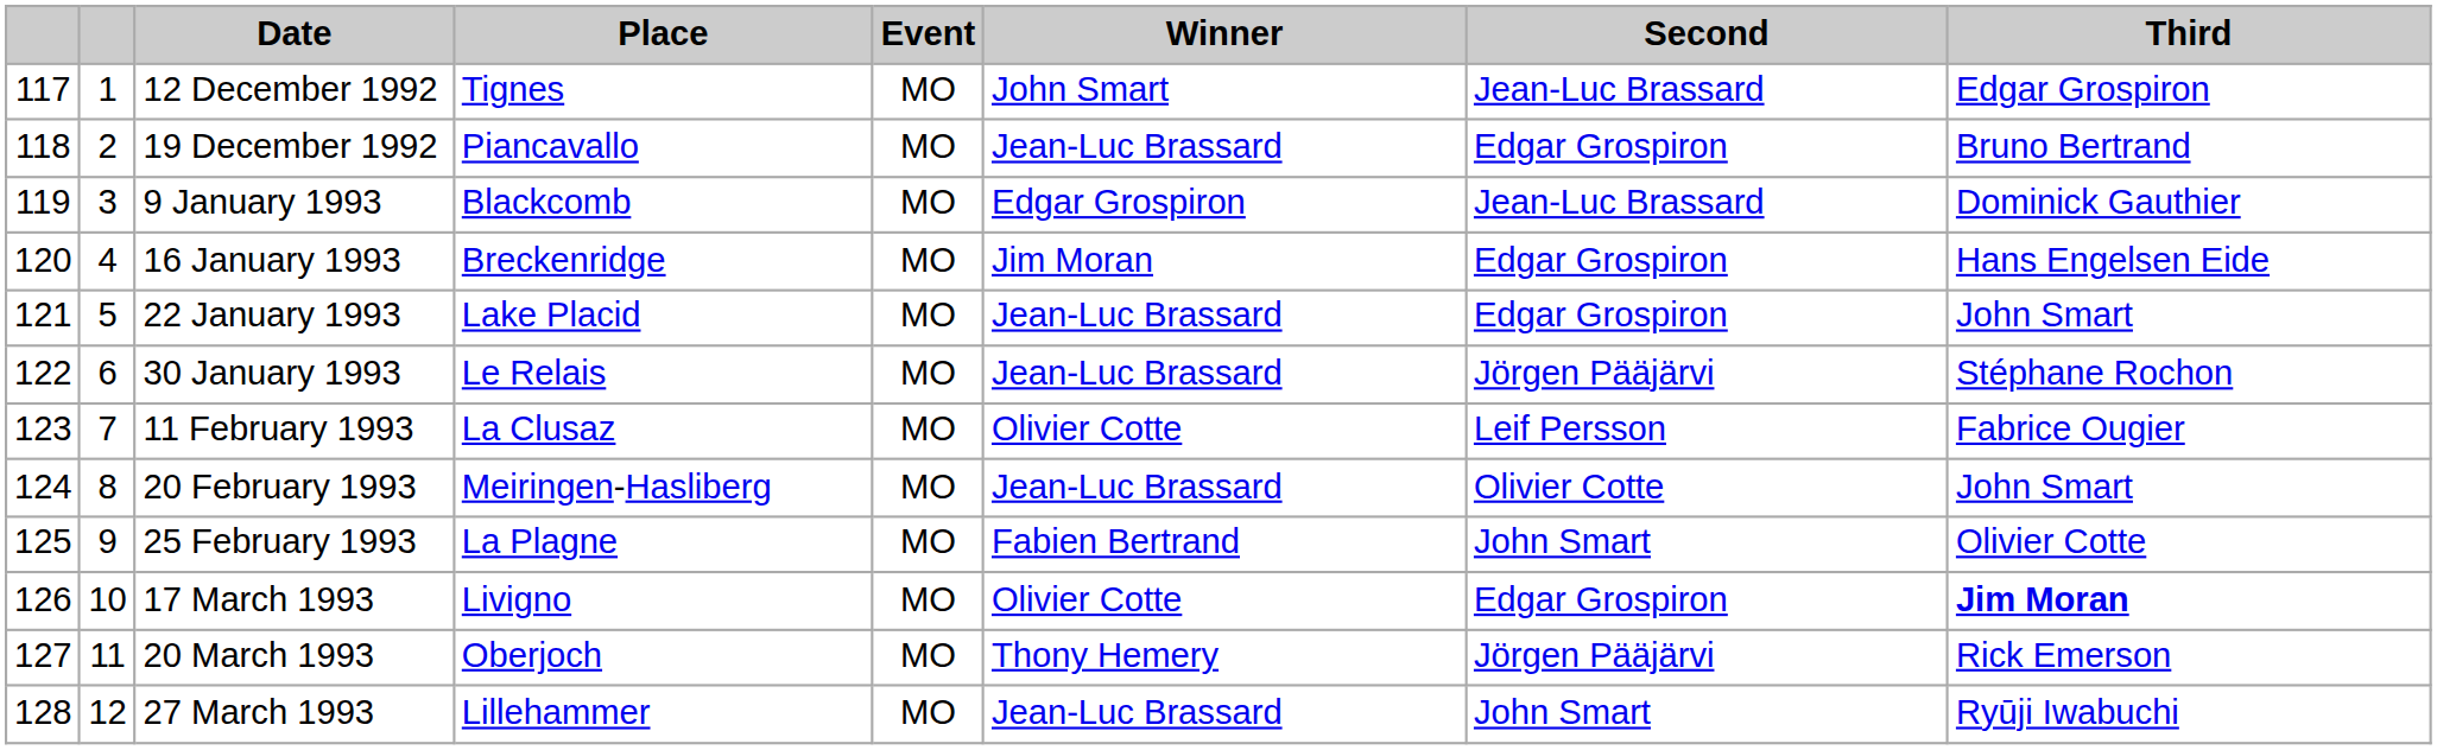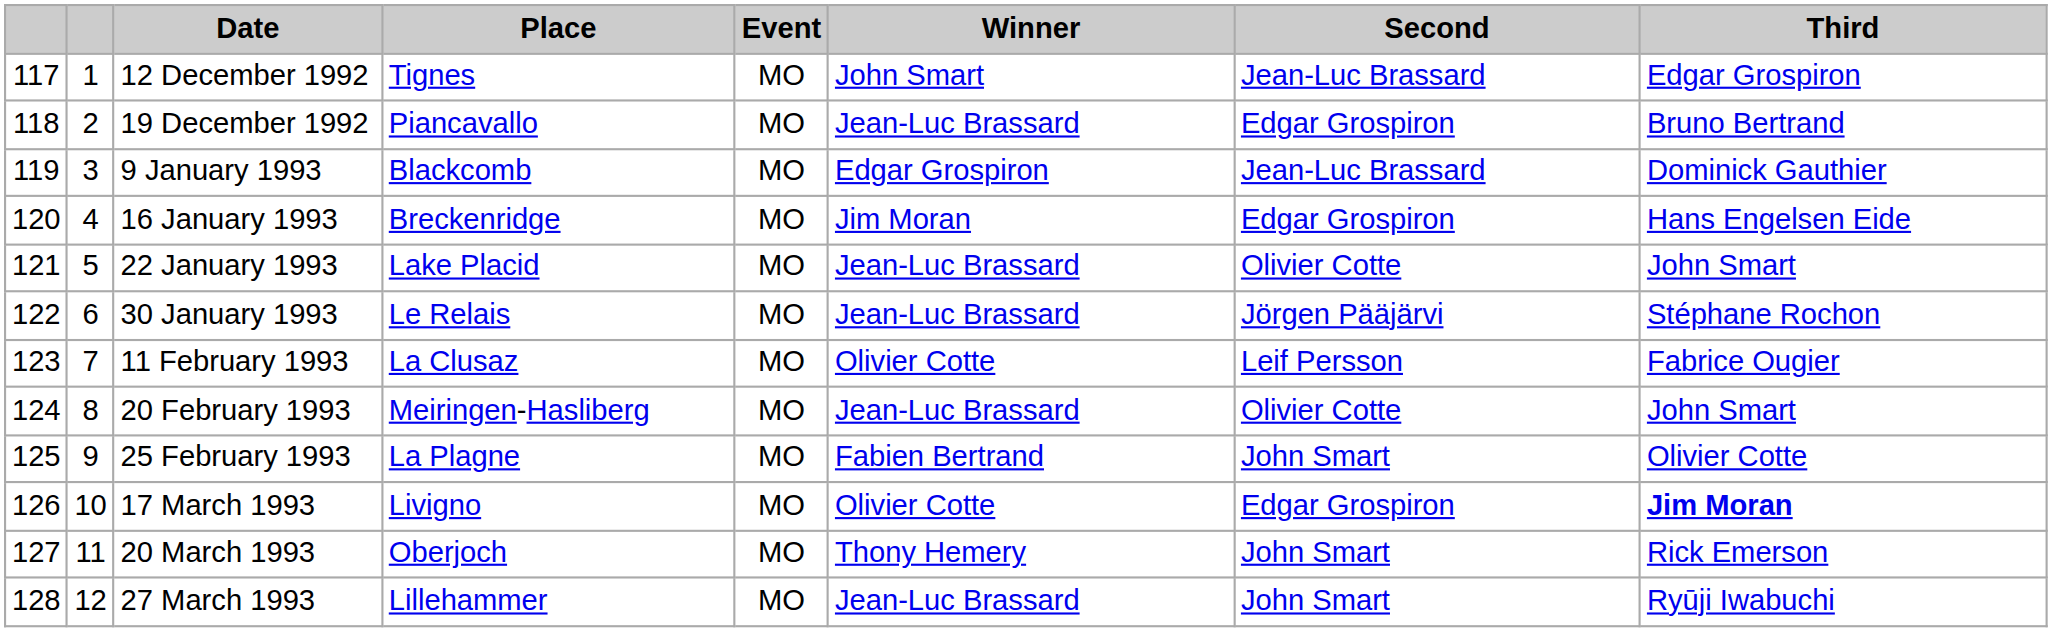22 January 1993 | Second: Edgar Grospiron -> Olivier Cotte
20 March 1993 | Second: Jörgen Pääjärvi -> John Smart
